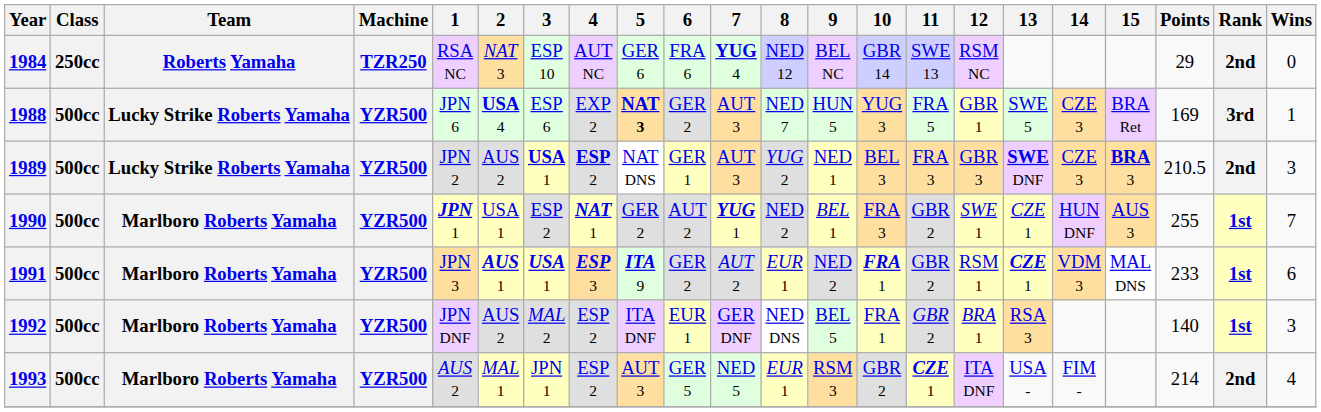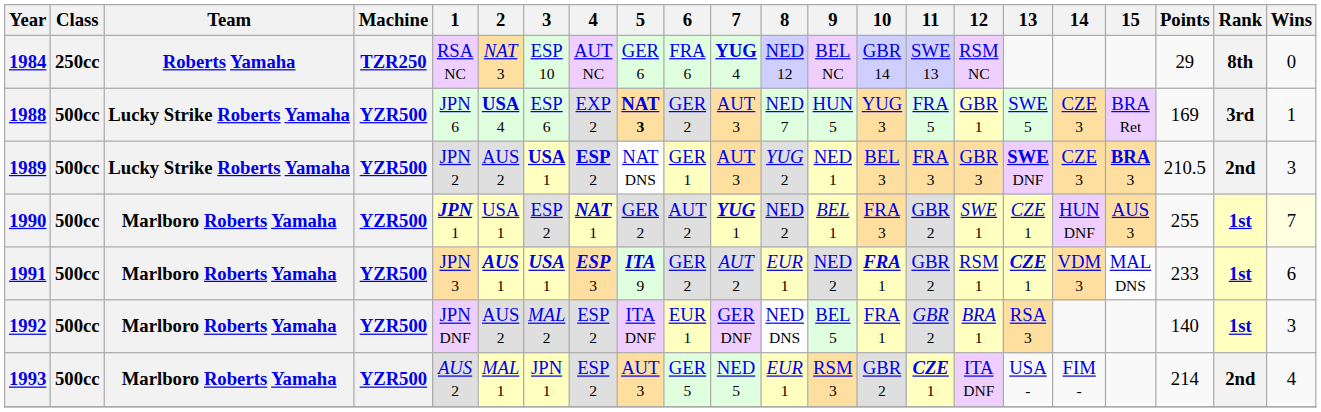1984 | Rank: 2nd -> 8th
1990 | Wins: no background -> lightyellow background
